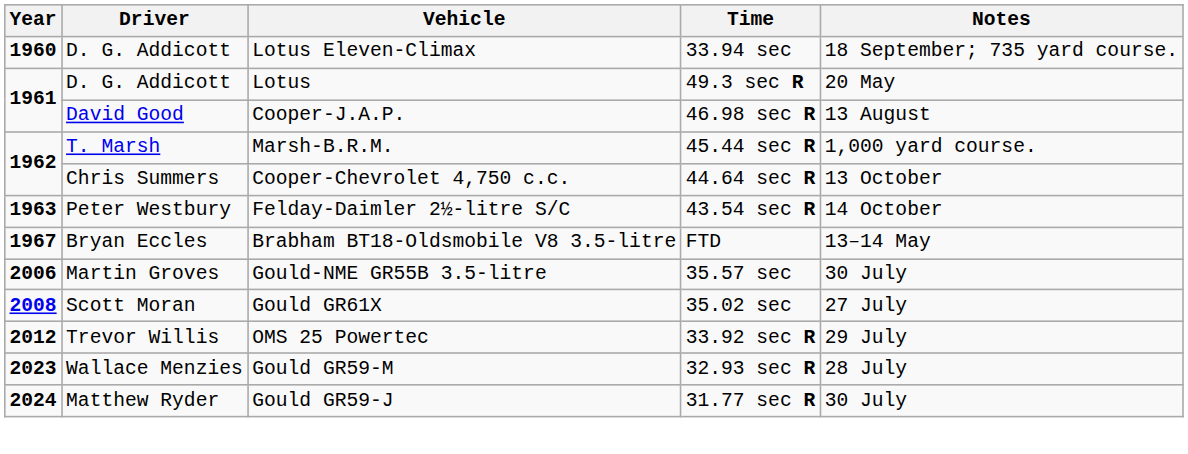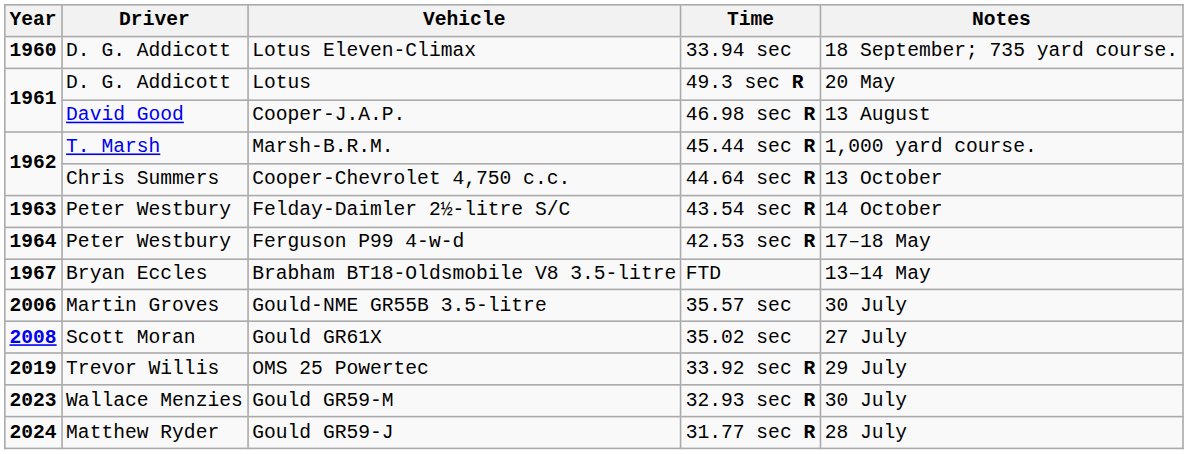+ row: 1964 | Peter Westbury | Ferguson P99 4-w-d | 42.53 sec R | 17–18 May
OMS 25 Powertec | Year: 2012 -> 2019
Gould GR59-M | Notes: 28 July -> 30 July
Gould GR59-J | Notes: 30 July -> 28 July
